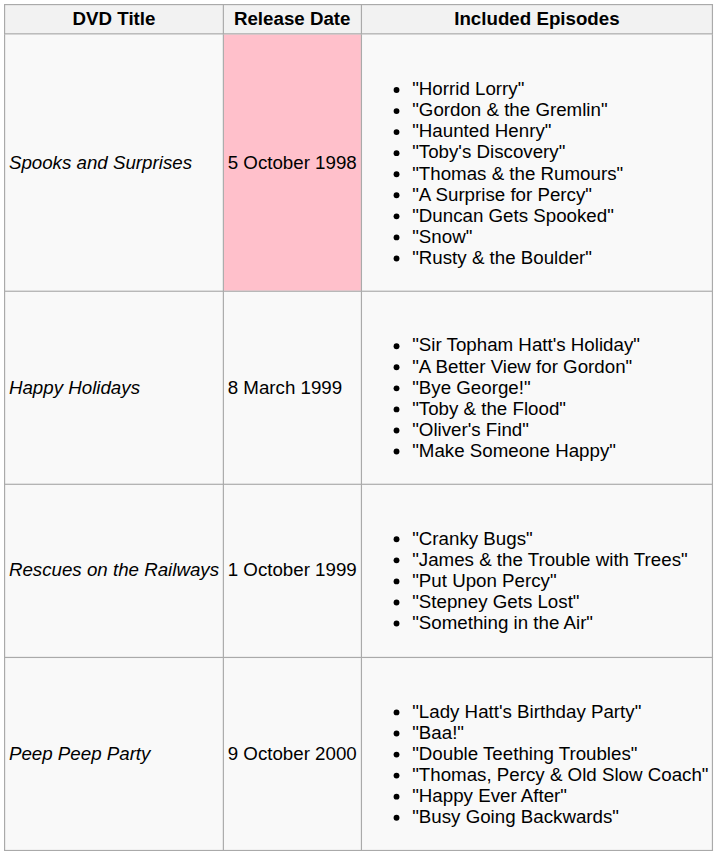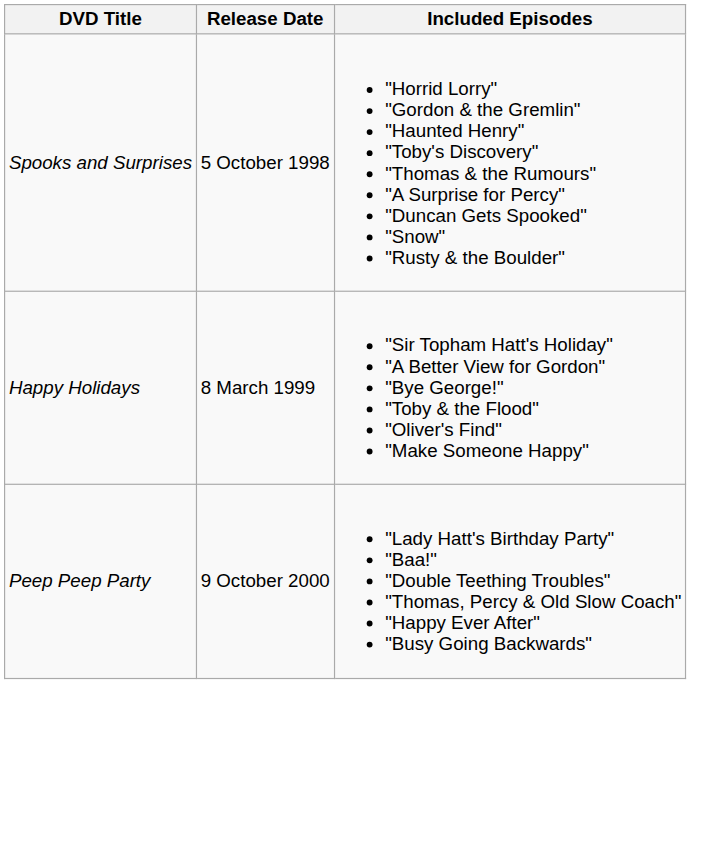Spooks and Surprises | Release Date: pink background -> no background
- row: Rescues on the Railways | 1 October 1999 | "Cranky Bugs" "James & the Trouble with Trees" "Put Upon Percy" "Stepney Gets Lost" "Something in the Air"
